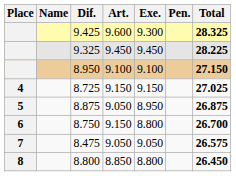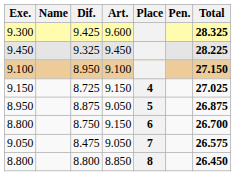columns swapped: Place <-> Exe.
